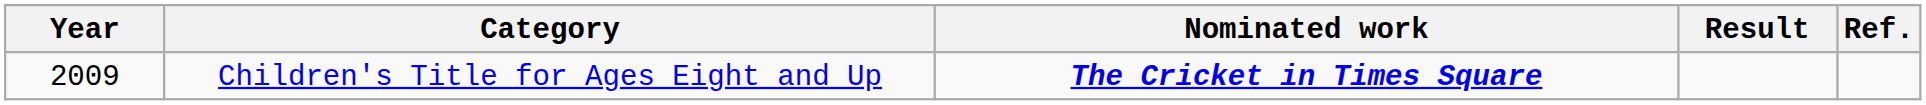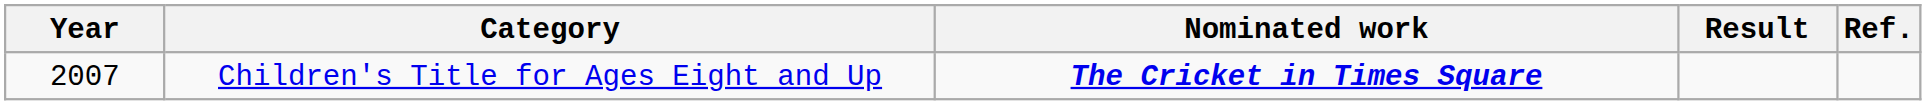Children's Title for Ages Eight and Up | Year: 2009 -> 2007
